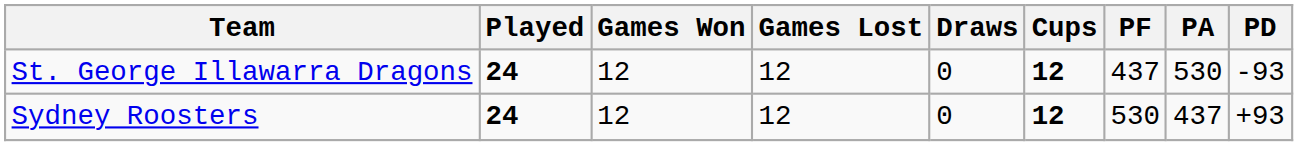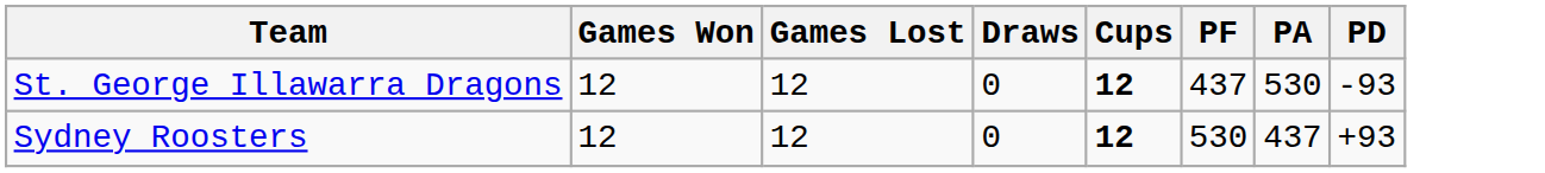- column: Played | 24 | 24
